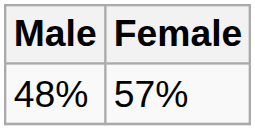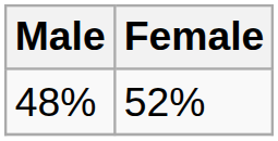48% | Female: 57% -> 52%
